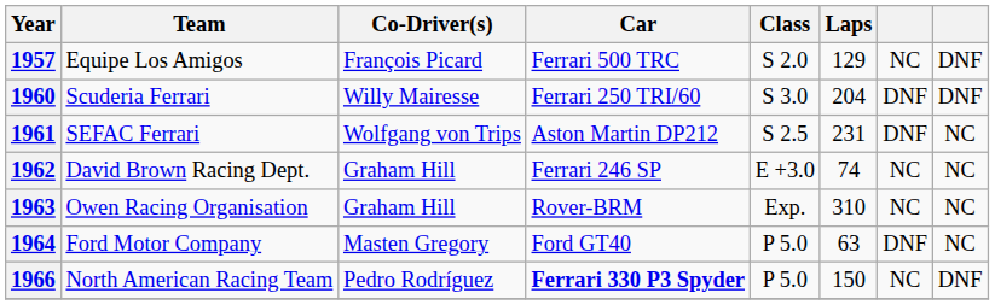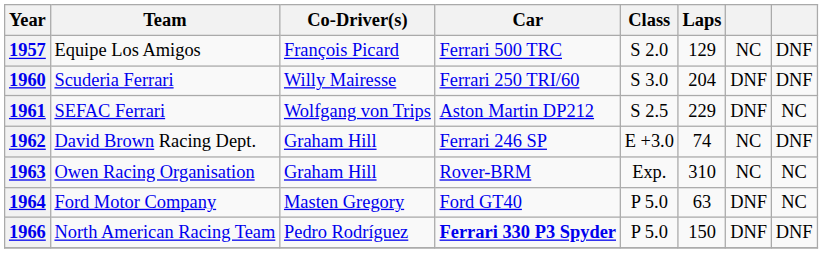1961 | Laps: 231 -> 229
1962 | column 8: NC -> DNF
1966 | column 7: NC -> DNF
